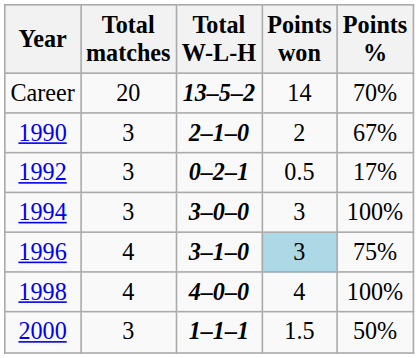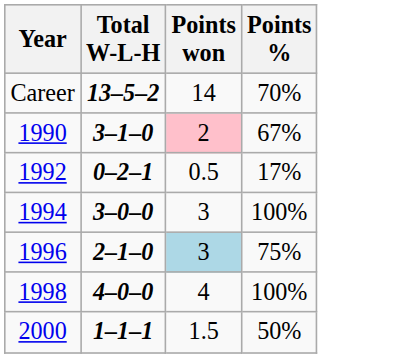- column: Total matches | 20 | 3 | 3 | 3 | 4 | 4 | 3
1990 | Total W-L-H: 2–1–0 -> 3–1–0
1990 | Points won: no background -> pink background
1996 | Total W-L-H: 3–1–0 -> 2–1–0
